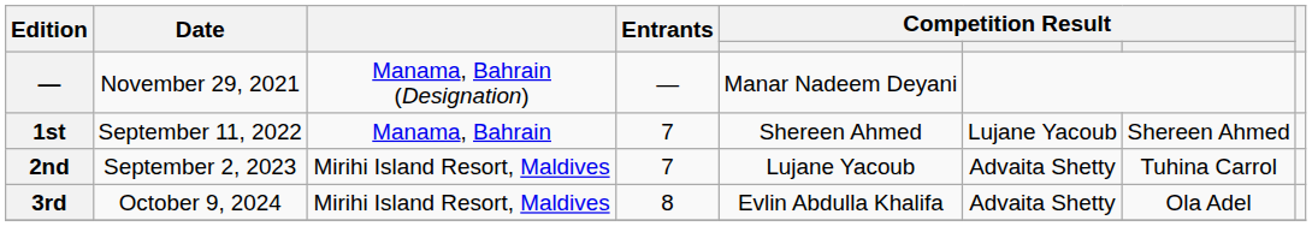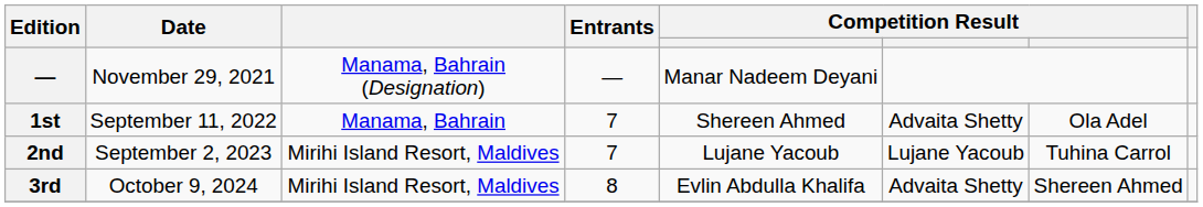1st | column 6: Lujane Yacoub -> Advaita Shetty
1st | column 7: Shereen Ahmed -> Ola Adel
2nd | column 6: Advaita Shetty -> Lujane Yacoub
3rd | column 7: Ola Adel -> Shereen Ahmed
